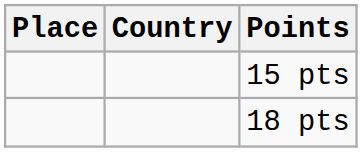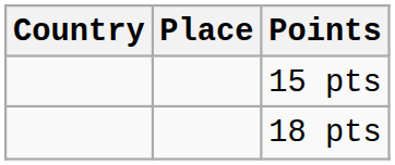columns swapped: Place <-> Country
